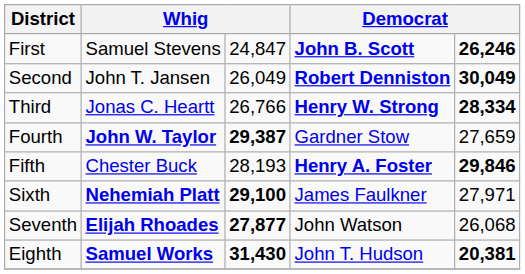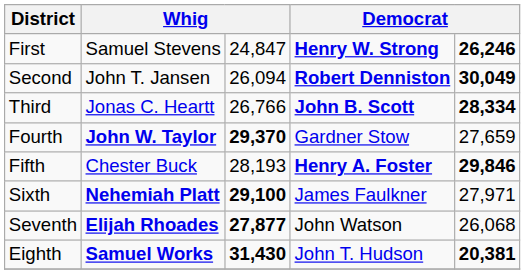First | column 4: John B. Scott -> Henry W. Strong
Second | column 3: 26,049 -> 26,094
Third | column 4: Henry W. Strong -> John B. Scott
Fourth | column 3: 29,387 -> 29,370
